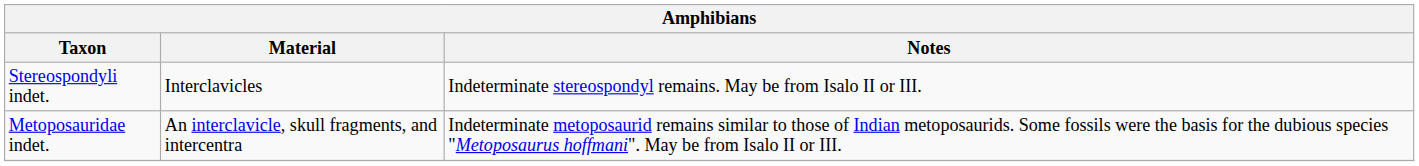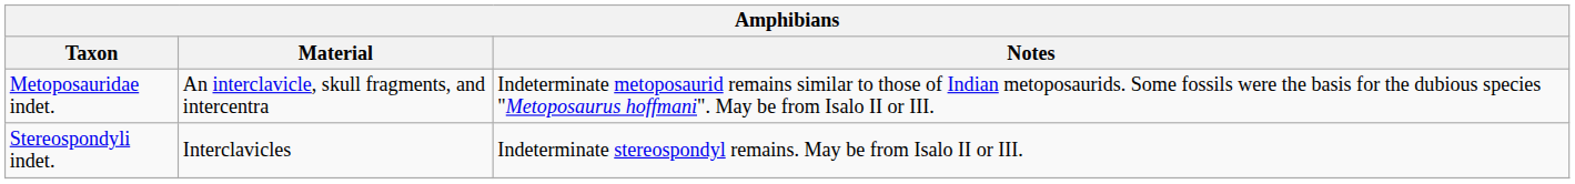rows swapped: Metoposauridae indet. <-> Stereospondyli indet.
